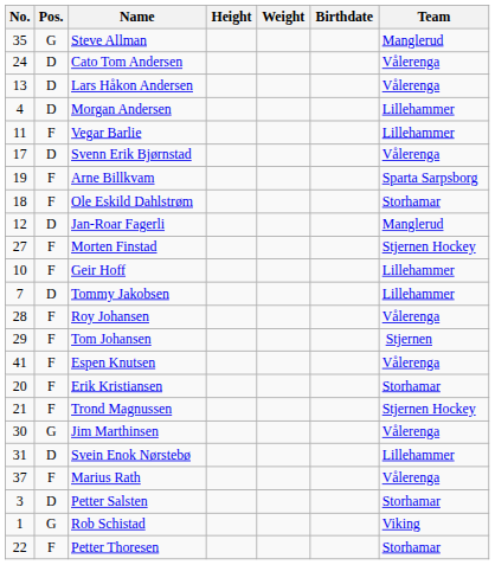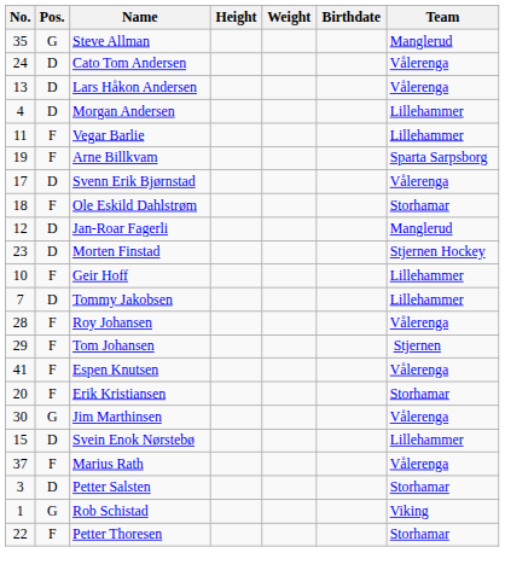rows swapped: Arne Billkvam <-> Svenn Erik Bjørnstad
Morten Finstad | No.: 27 -> 23
Morten Finstad | Pos.: F -> D
- row: 21 | F | Trond Magnussen | Stjernen Hockey
Svein Enok Nørstebø | No.: 31 -> 15
